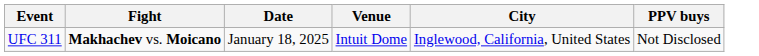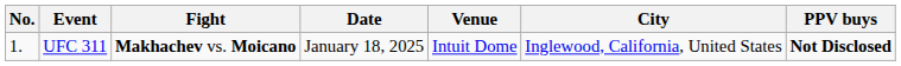+ column: No. | 1.
UFC 311 | PPV buys: normal -> bold
